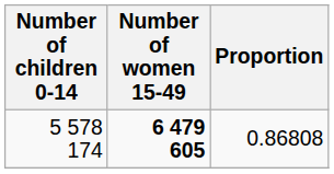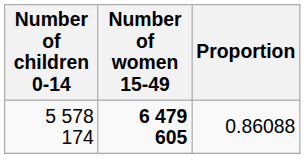5 578 174 | Proportion: 0.86808 -> 0.86088
